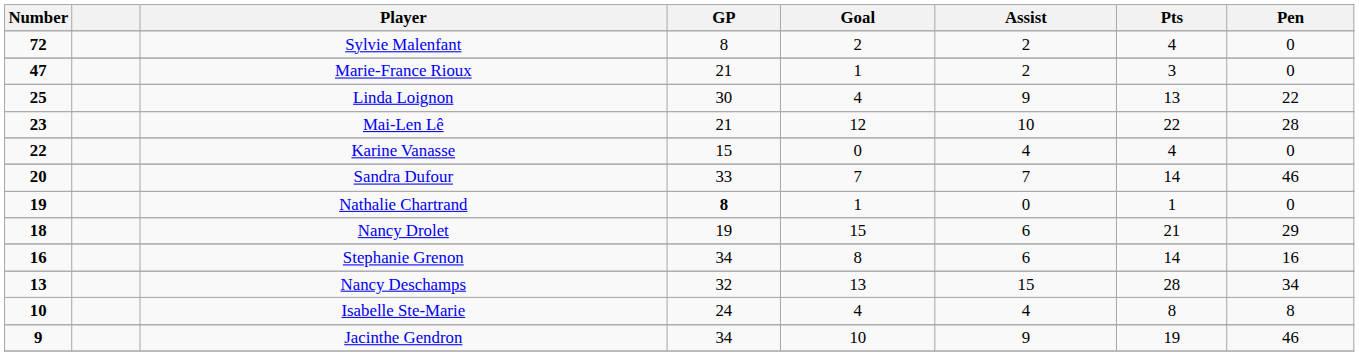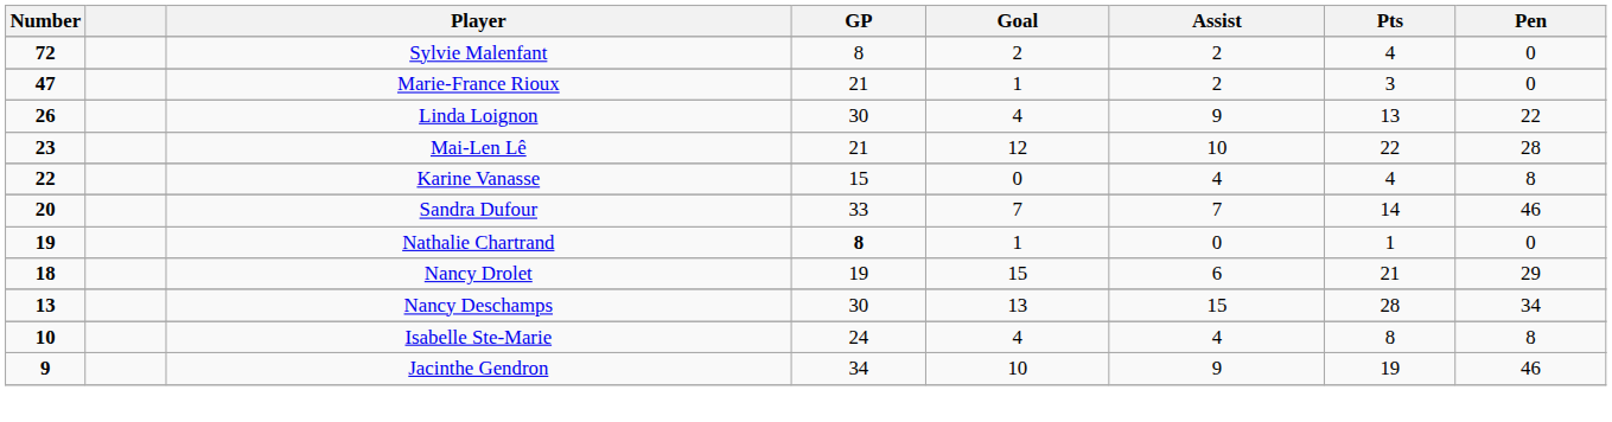Linda Loignon | Number: 25 -> 26
Karine Vanasse | Pen: 0 -> 8
- row: 16 | Stephanie Grenon | 34 | 8 | 6 | 14 | 16
Nancy Deschamps | GP: 32 -> 30
